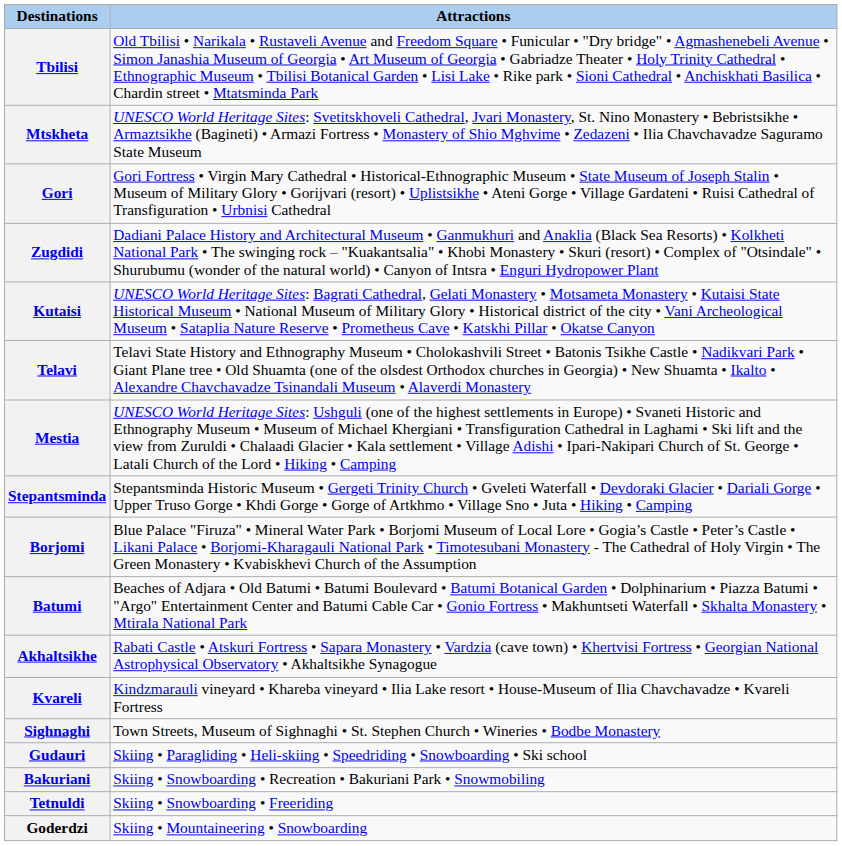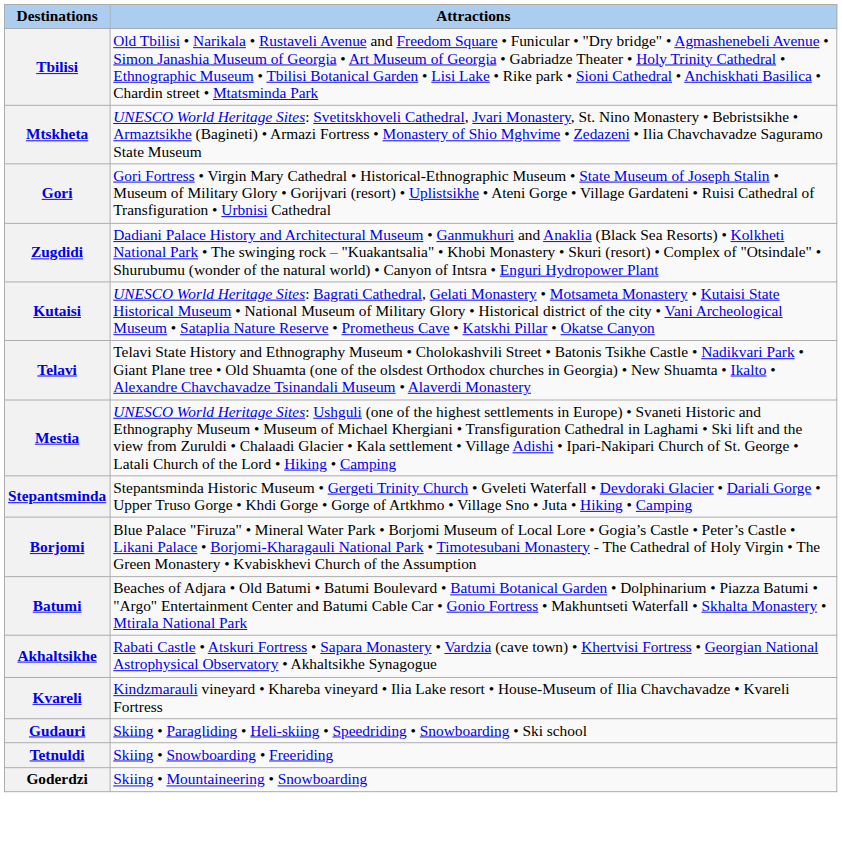- row: Sighnaghi | Town Streets, Museum of Sighnaghi • St. Stephen Church • Wineries • Bodbe Monastery
- row: Bakuriani | Skiing • Snowboarding • Recreation • Bakuriani Park • Snowmobiling
